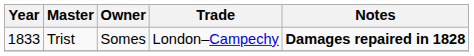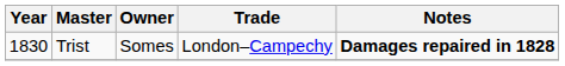Trist | Year: 1833 -> 1830
